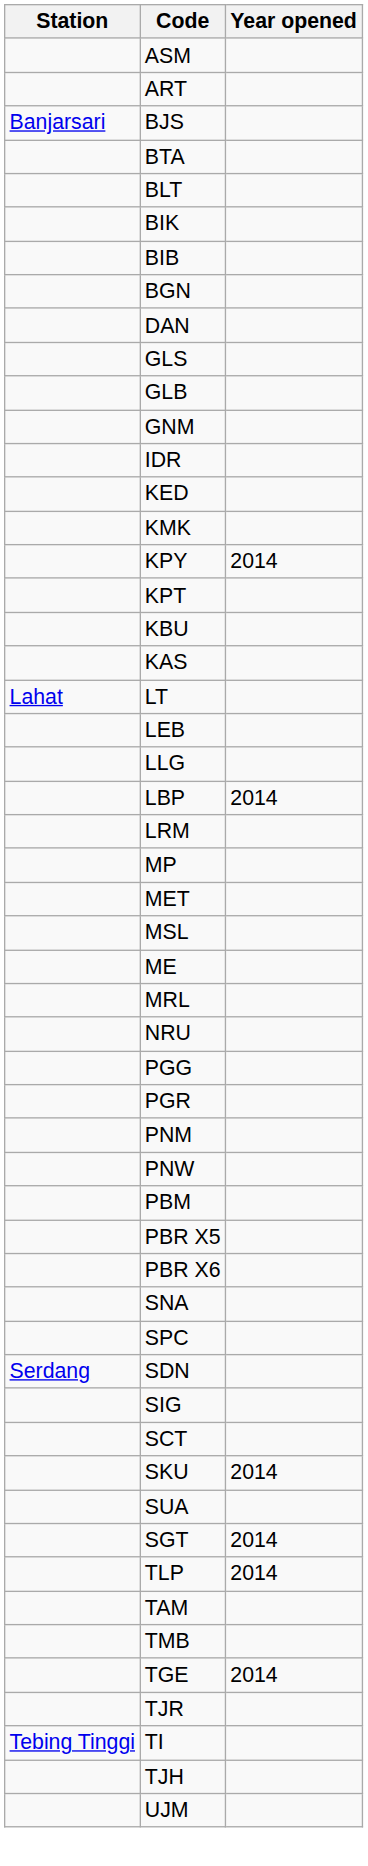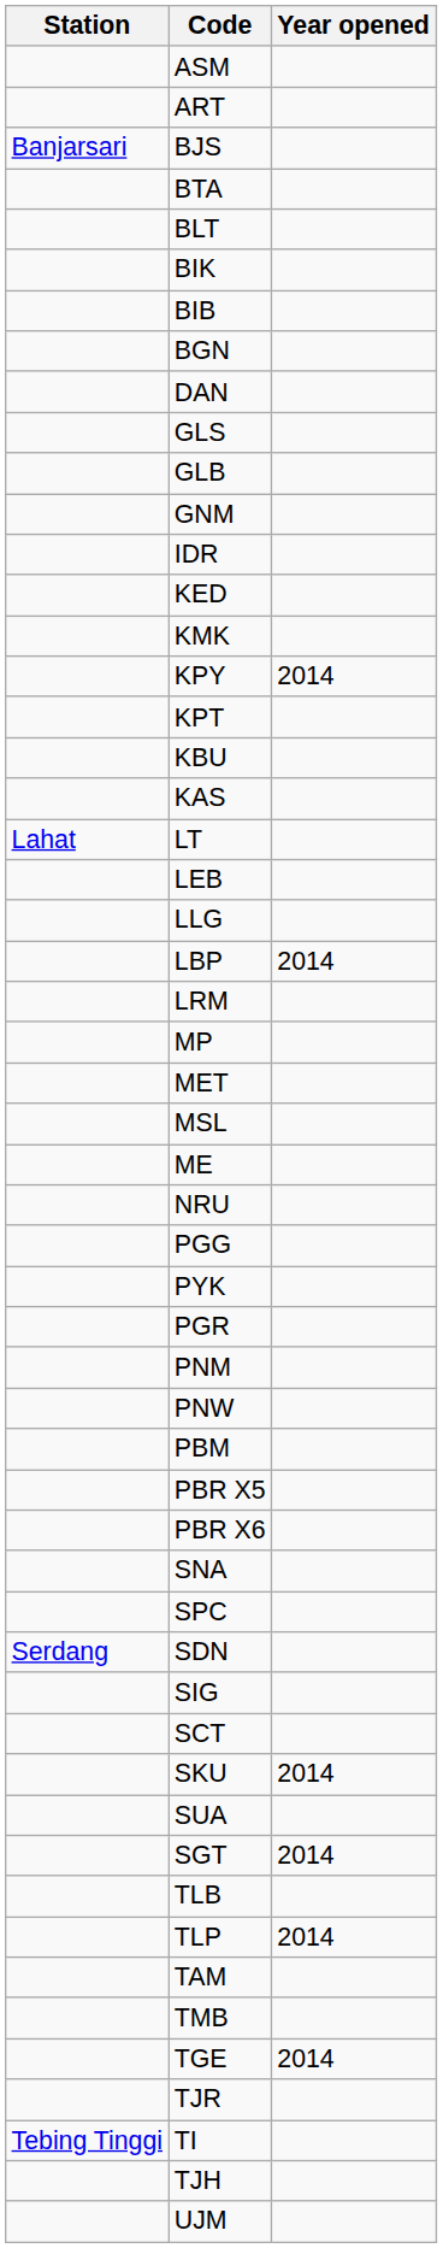- row: MRL
+ row: PYK
+ row: TLB
